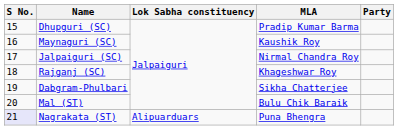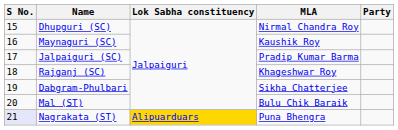Dhupguri (SC) | MLA: Pradip Kumar Barma -> Nirmal Chandra Roy
Jalpaiguri (SC) | MLA: Nirmal Chandra Roy -> Pradip Kumar Barma
Nagrakata (ST) | Lok Sabha constituency: no background -> gold background
